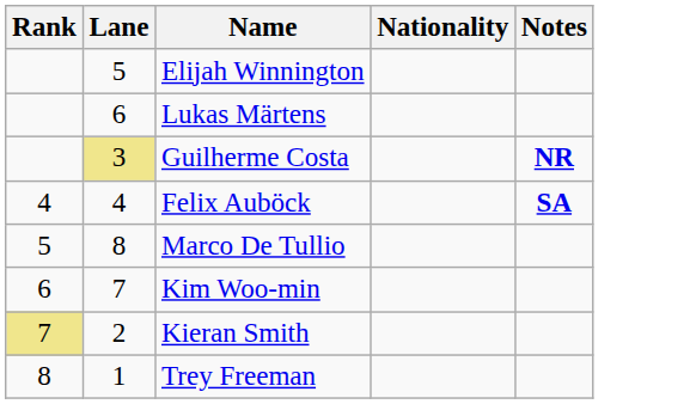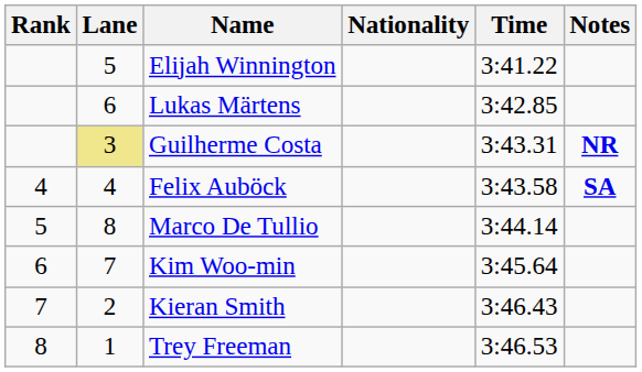+ column: Time | 3:41.22 | 3:42.85 | 3:43.31 | 3:43.58 | 3:44.14 | 3:45.64 | 3:46.43 | 3:46.53
Kieran Smith | Rank: khaki background -> no background
